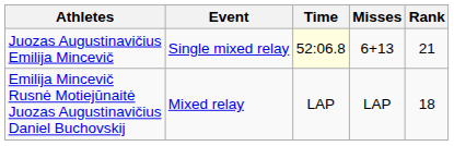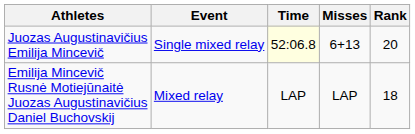Juozas Augustinavičius Emilija Mincevič | Rank: 21 -> 20
